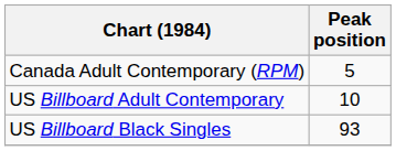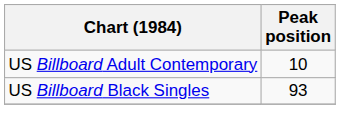- row: Canada Adult Contemporary (RPM) | 5
